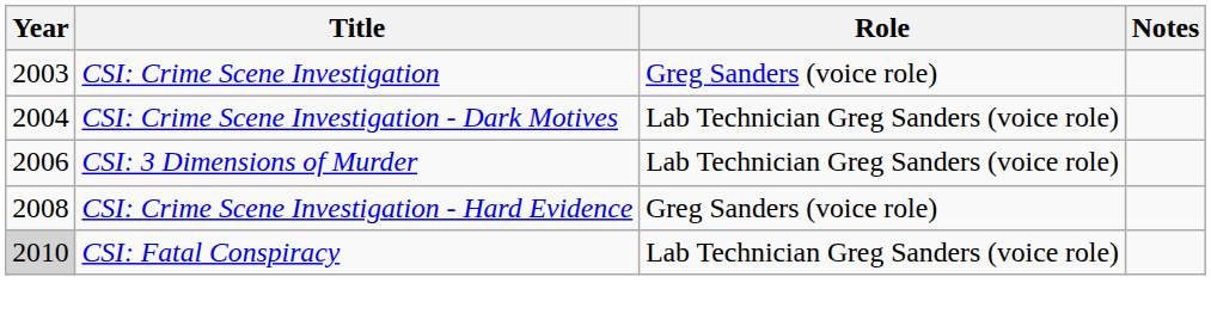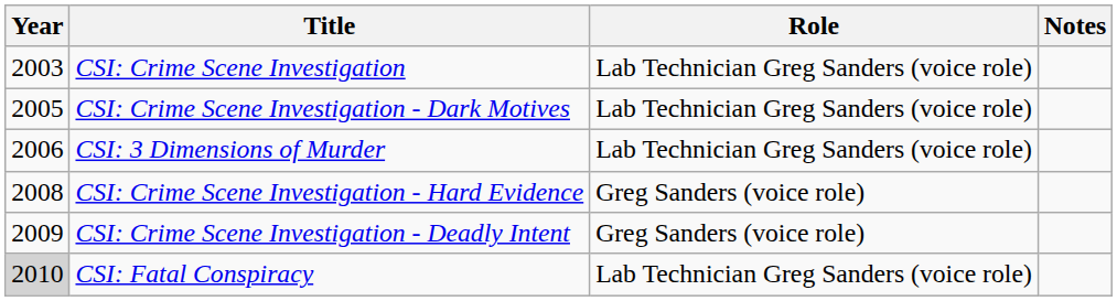CSI: Crime Scene Investigation | Role: Greg Sanders (voice role) -> Lab Technician Greg Sanders (voice role)
CSI: Crime Scene Investigation - Dark Motives | Year: 2004 -> 2005
+ row: 2009 | CSI: Crime Scene Investigation - Deadly Intent | Greg Sanders (voice role)
